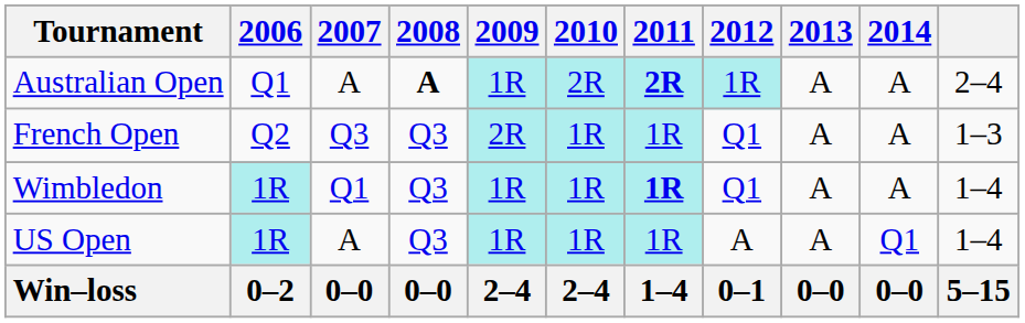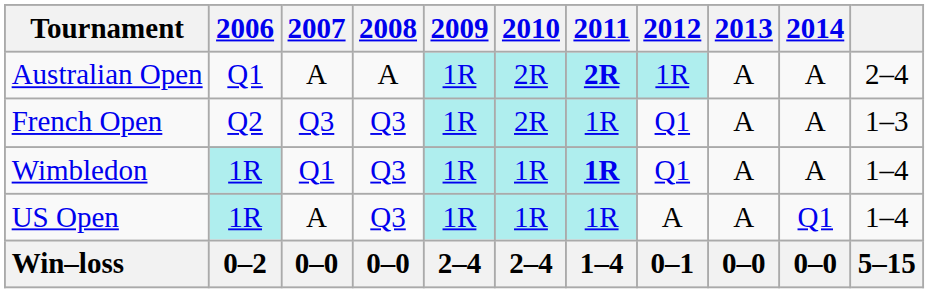Australian Open | 2008: bold -> normal
French Open | 2009: 2R -> 1R
French Open | 2010: 1R -> 2R
